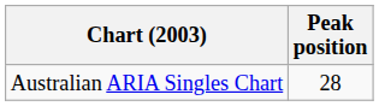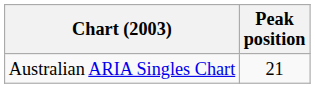Australian ARIA Singles Chart | Peak position: 28 -> 21
